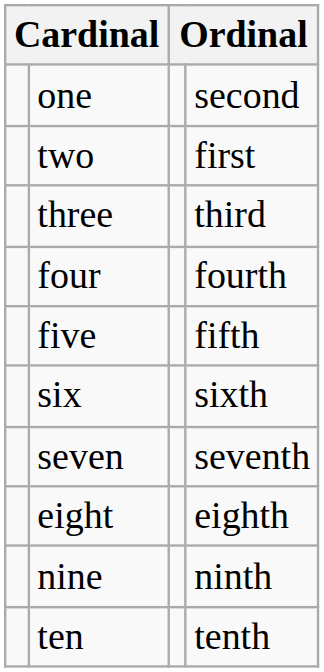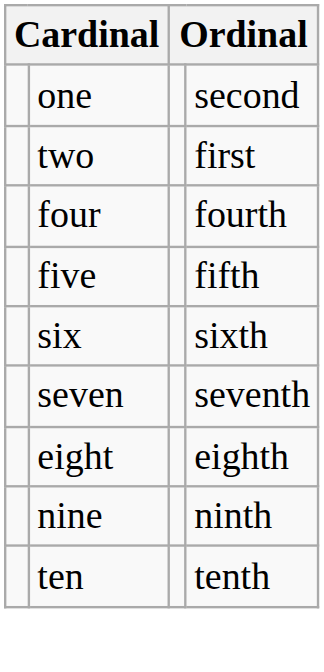- row: three | third
